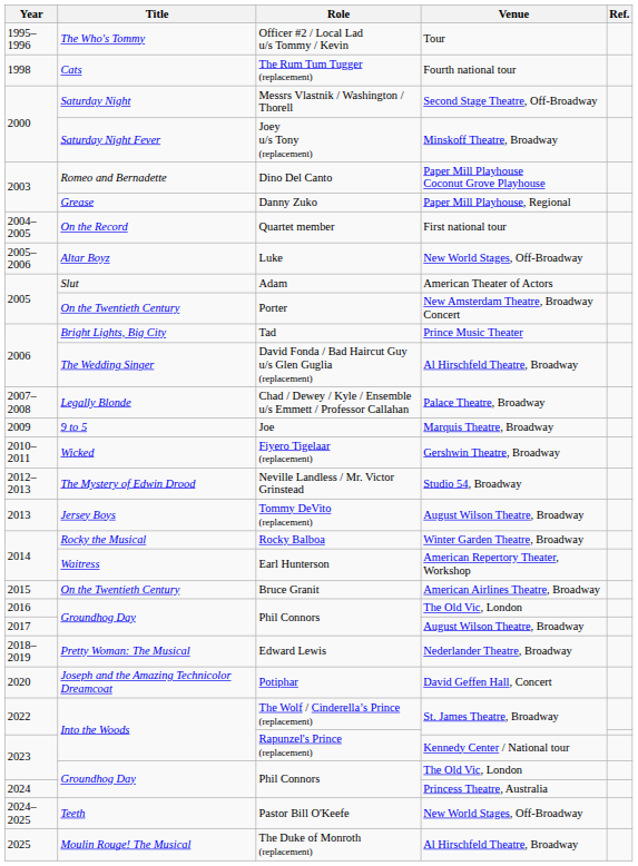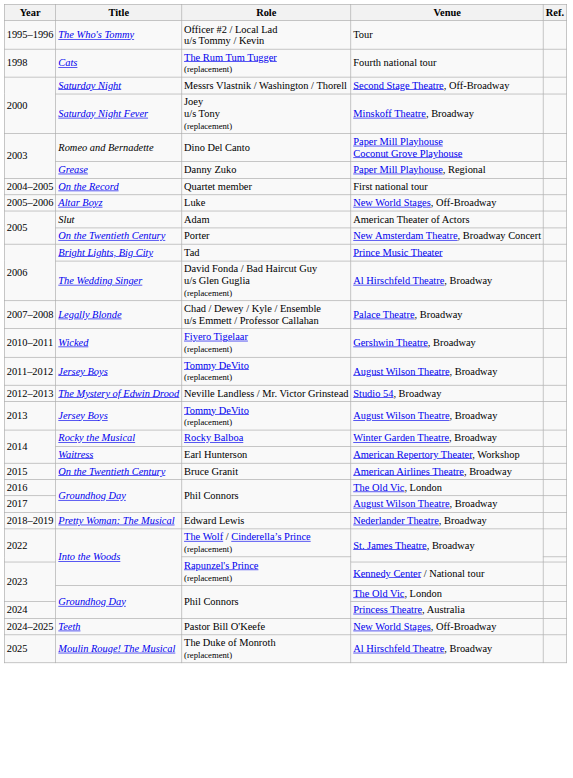- row: 2009 | 9 to 5 | Joe | Marquis Theatre, Broadway
+ row: 2011–2012 | Jersey Boys | Tommy DeVito (replacement) | August Wilson Theatre, Broadway
- row: 2020 | Joseph and the Amazing Technicolor Dreamcoat | Potiphar | David Geffen Hall, Concert
